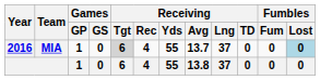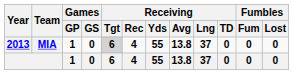MIA | Year: 2016 -> 2013
MIA | Receiving / Avg: 13.7 -> 13.8
MIA | Fumbles / Lost: lightblue background -> no background
